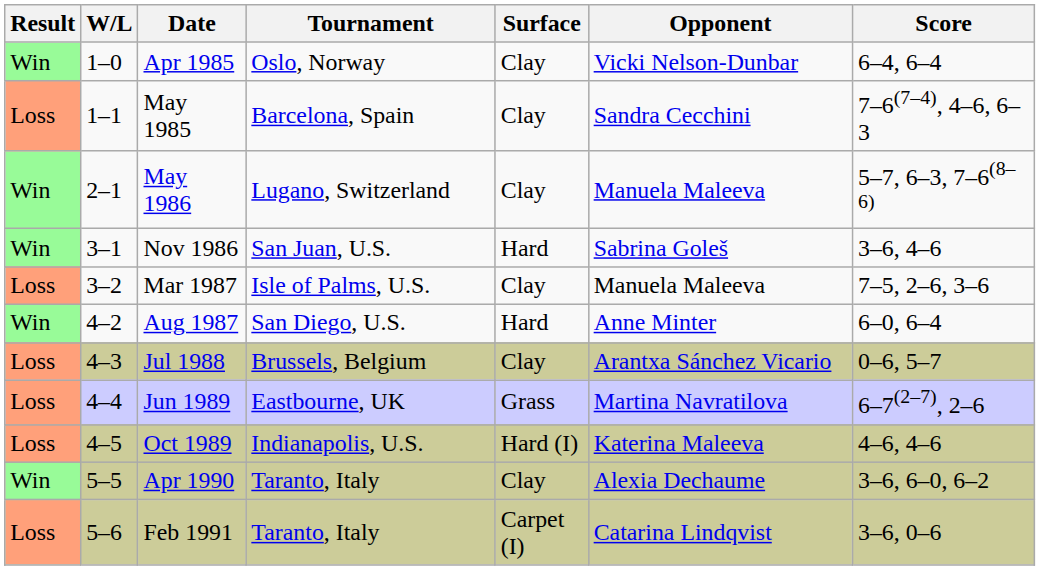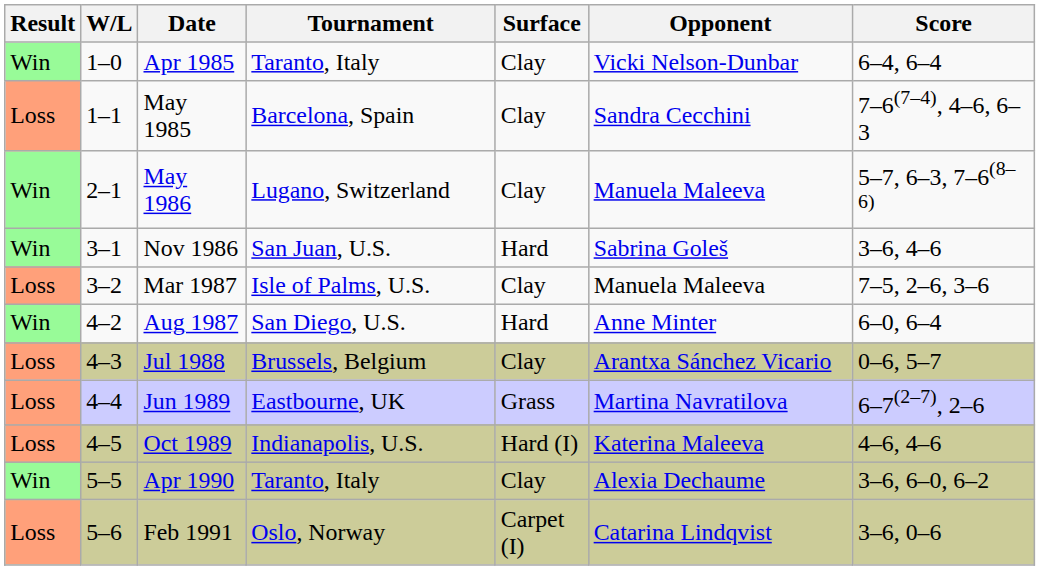Apr 1985 | Tournament: Oslo, Norway -> Taranto, Italy
Feb 1991 | Tournament: Taranto, Italy -> Oslo, Norway
